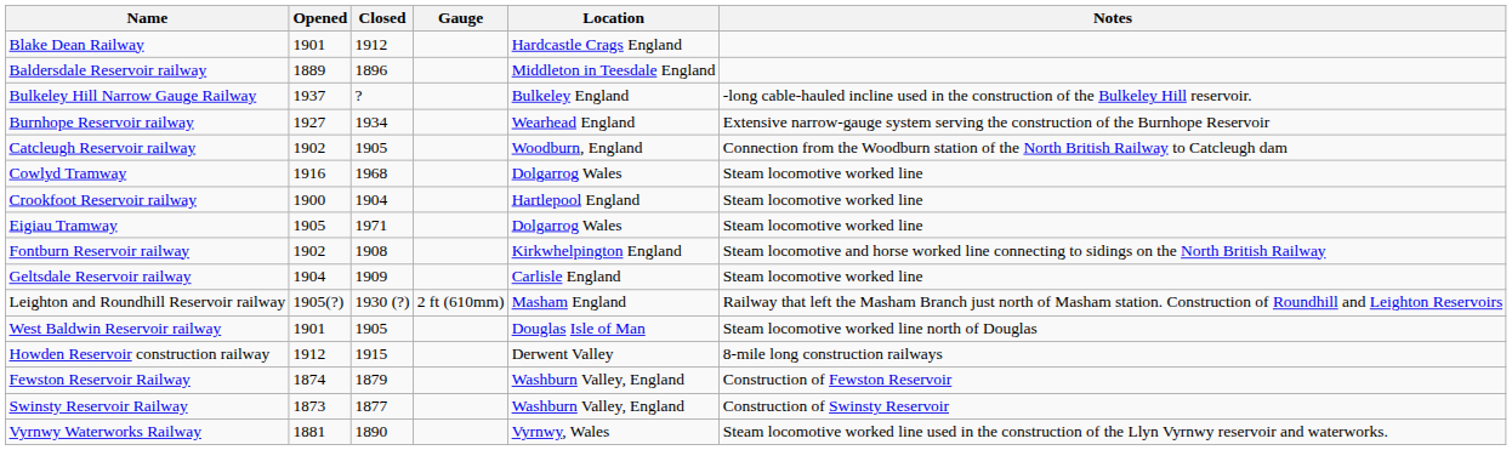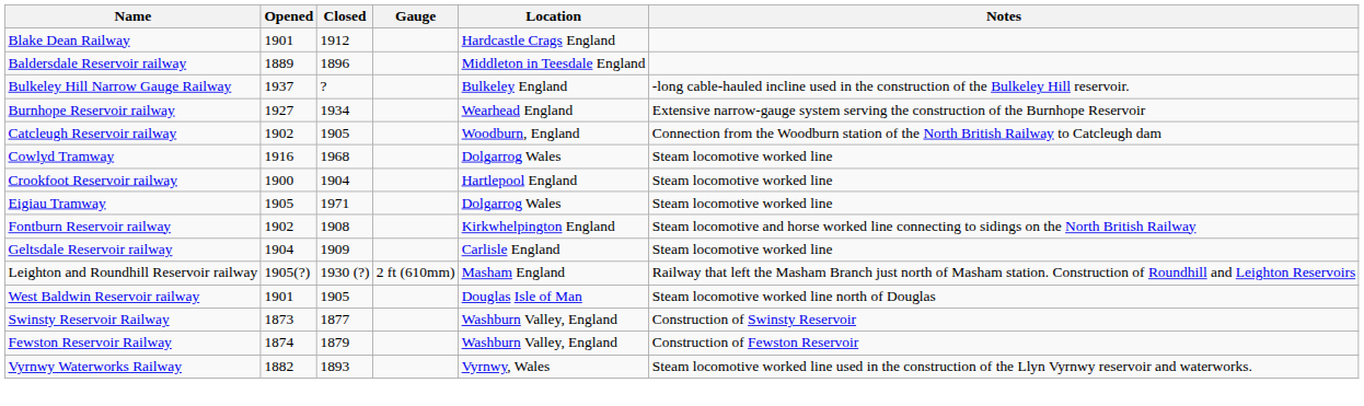- row: Howden Reservoir construction railway | 1912 | 1915 | Derwent Valley | 8-mile long construction railways
rows swapped: Fewston Reservoir Railway <-> Swinsty Reservoir Railway
Vyrnwy Waterworks Railway | Opened: 1881 -> 1882
Vyrnwy Waterworks Railway | Closed: 1890 -> 1893
